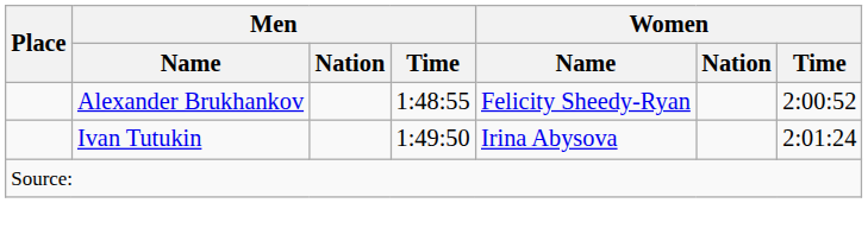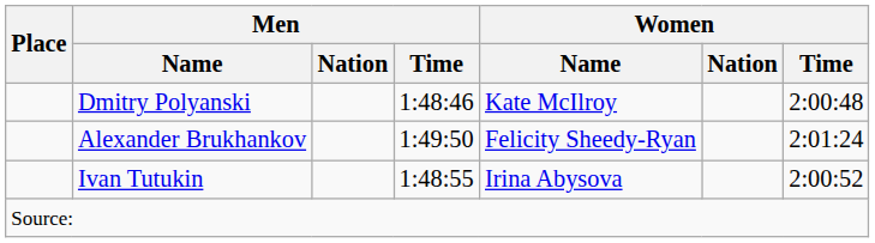+ row: Dmitry Polyanski | 1:48:46 | Kate McIlroy | 2:00:48
Alexander Brukhankov | Men / Time: 1:48:55 -> 1:49:50
Alexander Brukhankov | Women / Time: 2:00:52 -> 2:01:24
Ivan Tutukin | Men / Time: 1:49:50 -> 1:48:55
Ivan Tutukin | Women / Time: 2:01:24 -> 2:00:52
